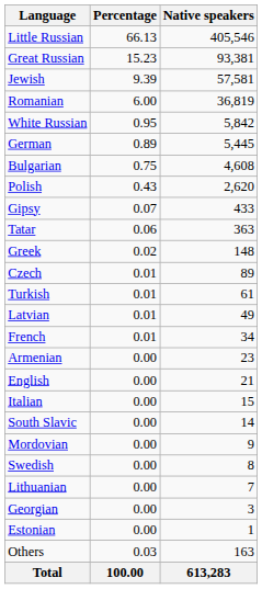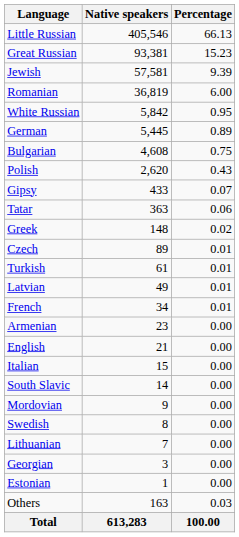columns swapped: Native speakers <-> Percentage
